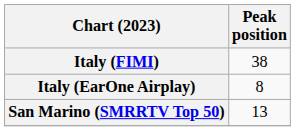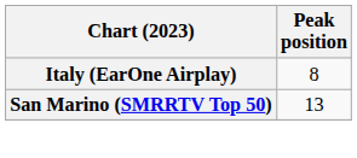- row: Italy (FIMI) | 38
